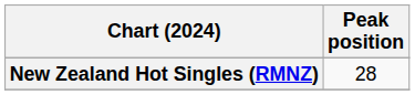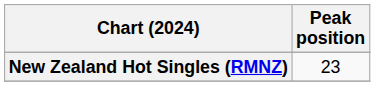New Zealand Hot Singles (RMNZ) | Peak position: 28 -> 23
